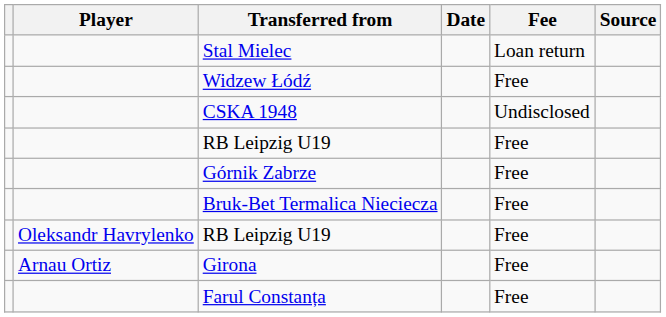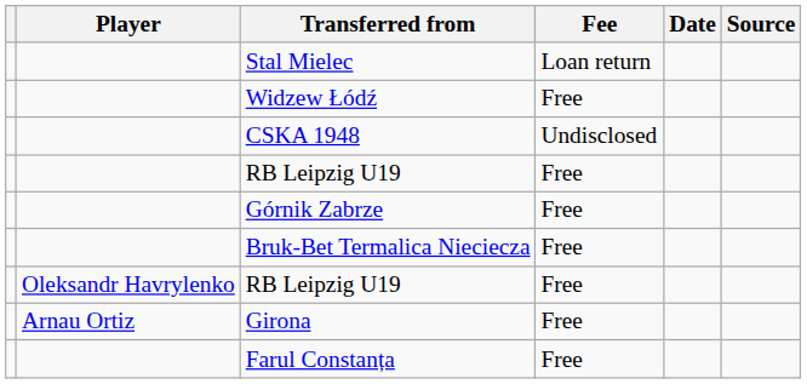columns swapped: Fee <-> Date
